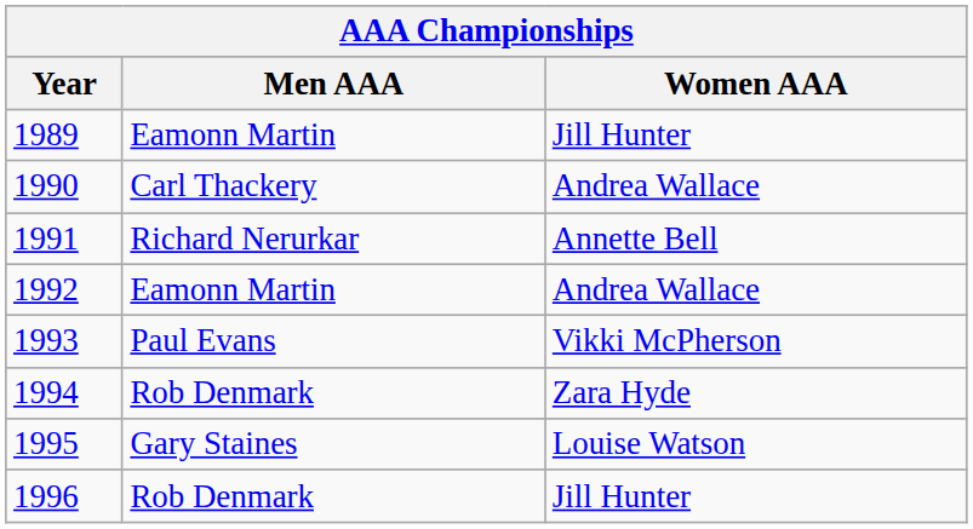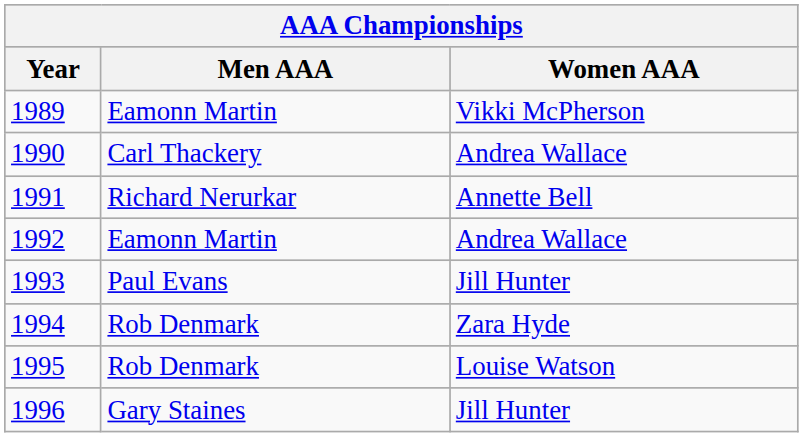1989 | Women AAA: Jill Hunter -> Vikki McPherson
1993 | Women AAA: Vikki McPherson -> Jill Hunter
1995 | Men AAA: Gary Staines -> Rob Denmark
1996 | Men AAA: Rob Denmark -> Gary Staines
